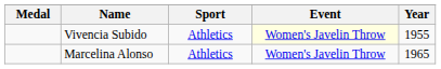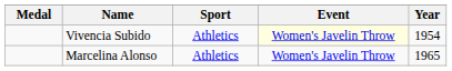Vivencia Subido | Year: 1955 -> 1954
